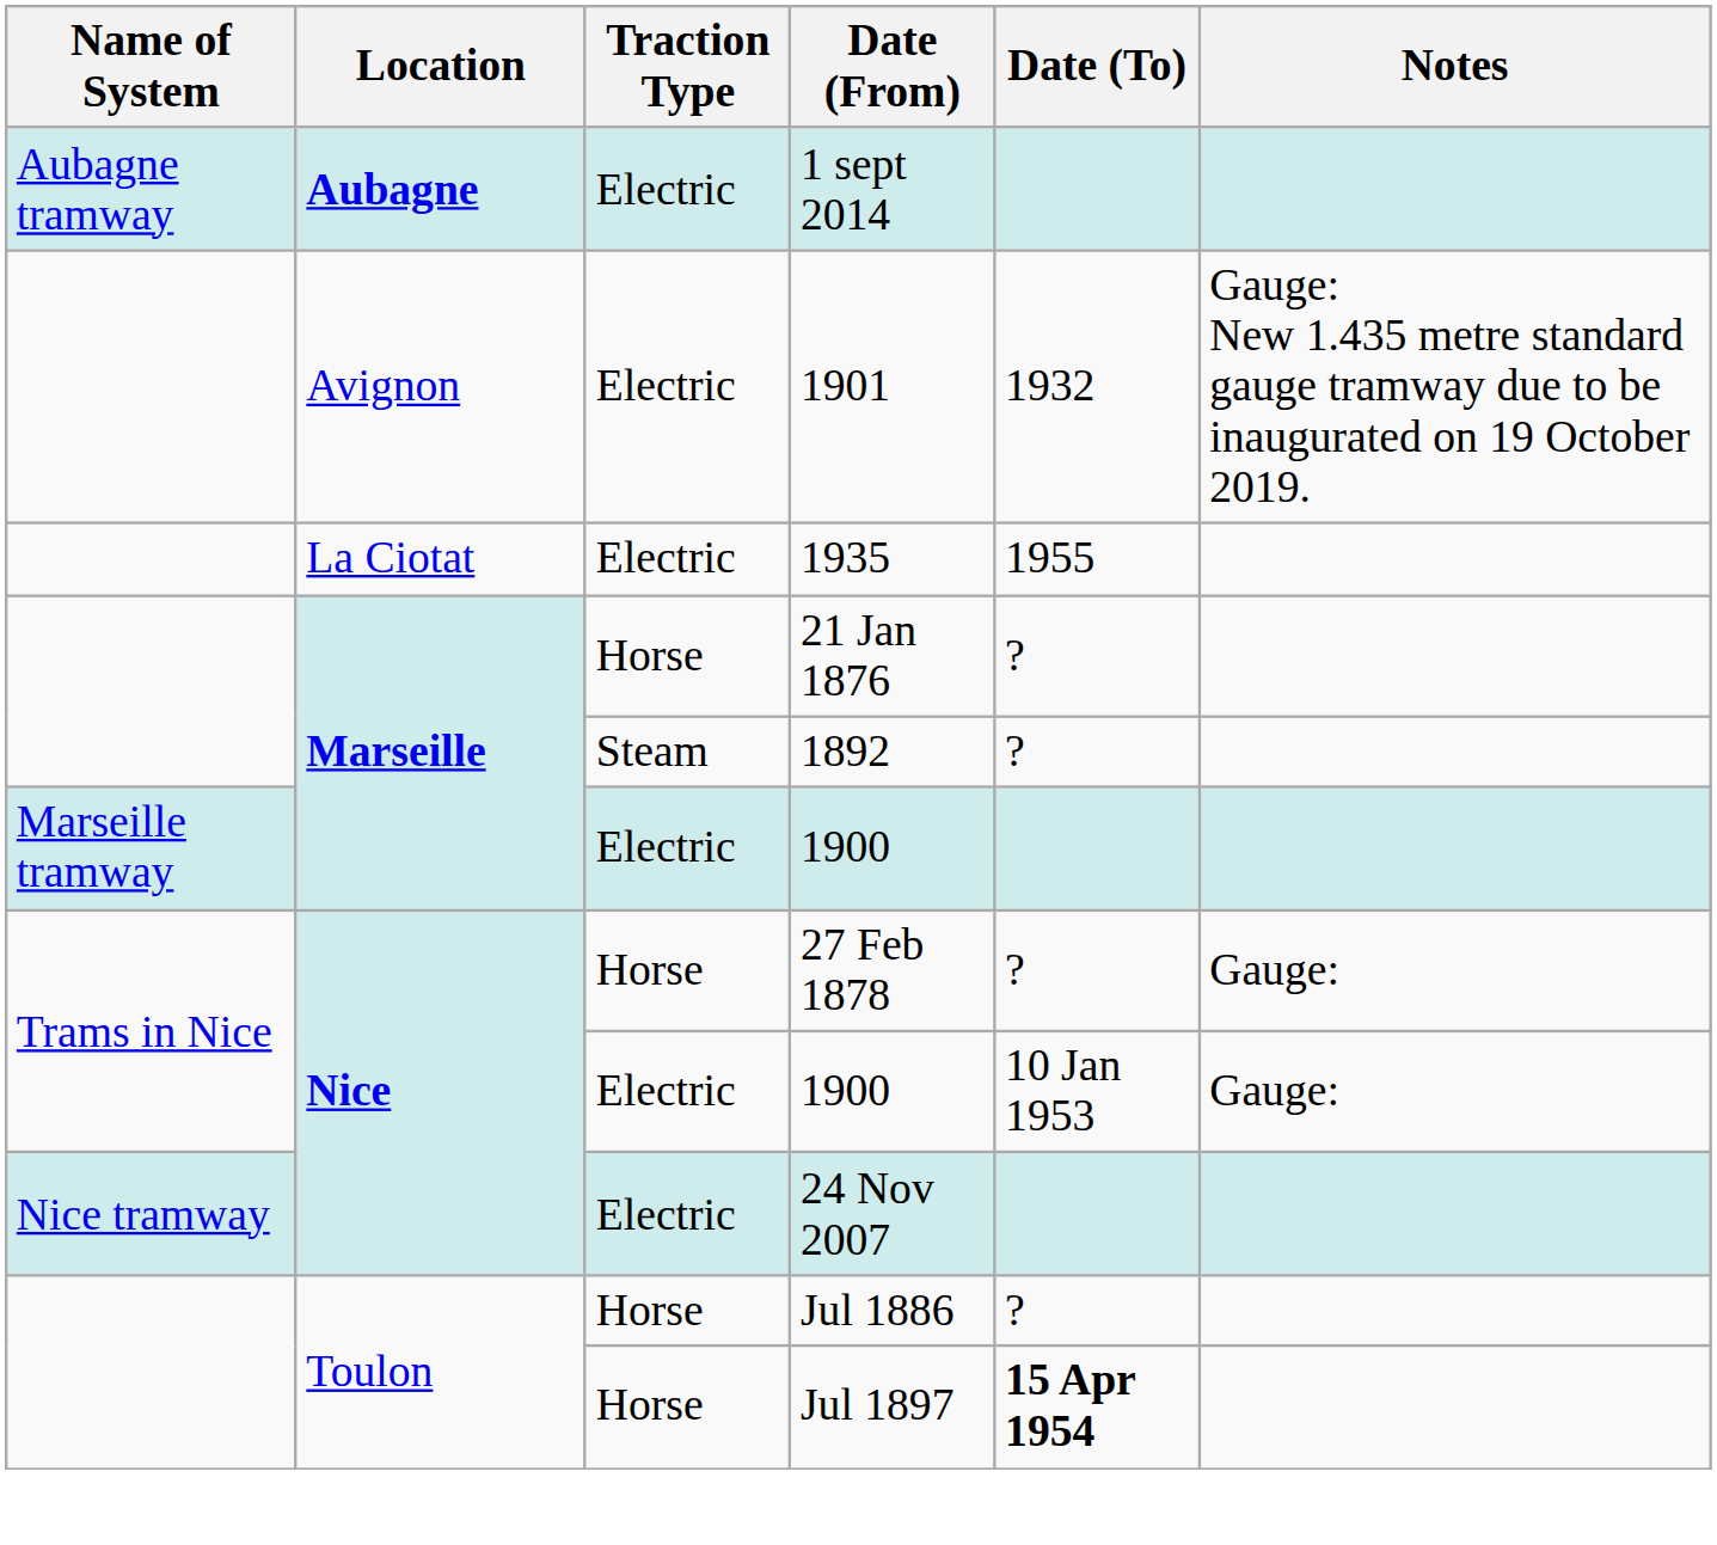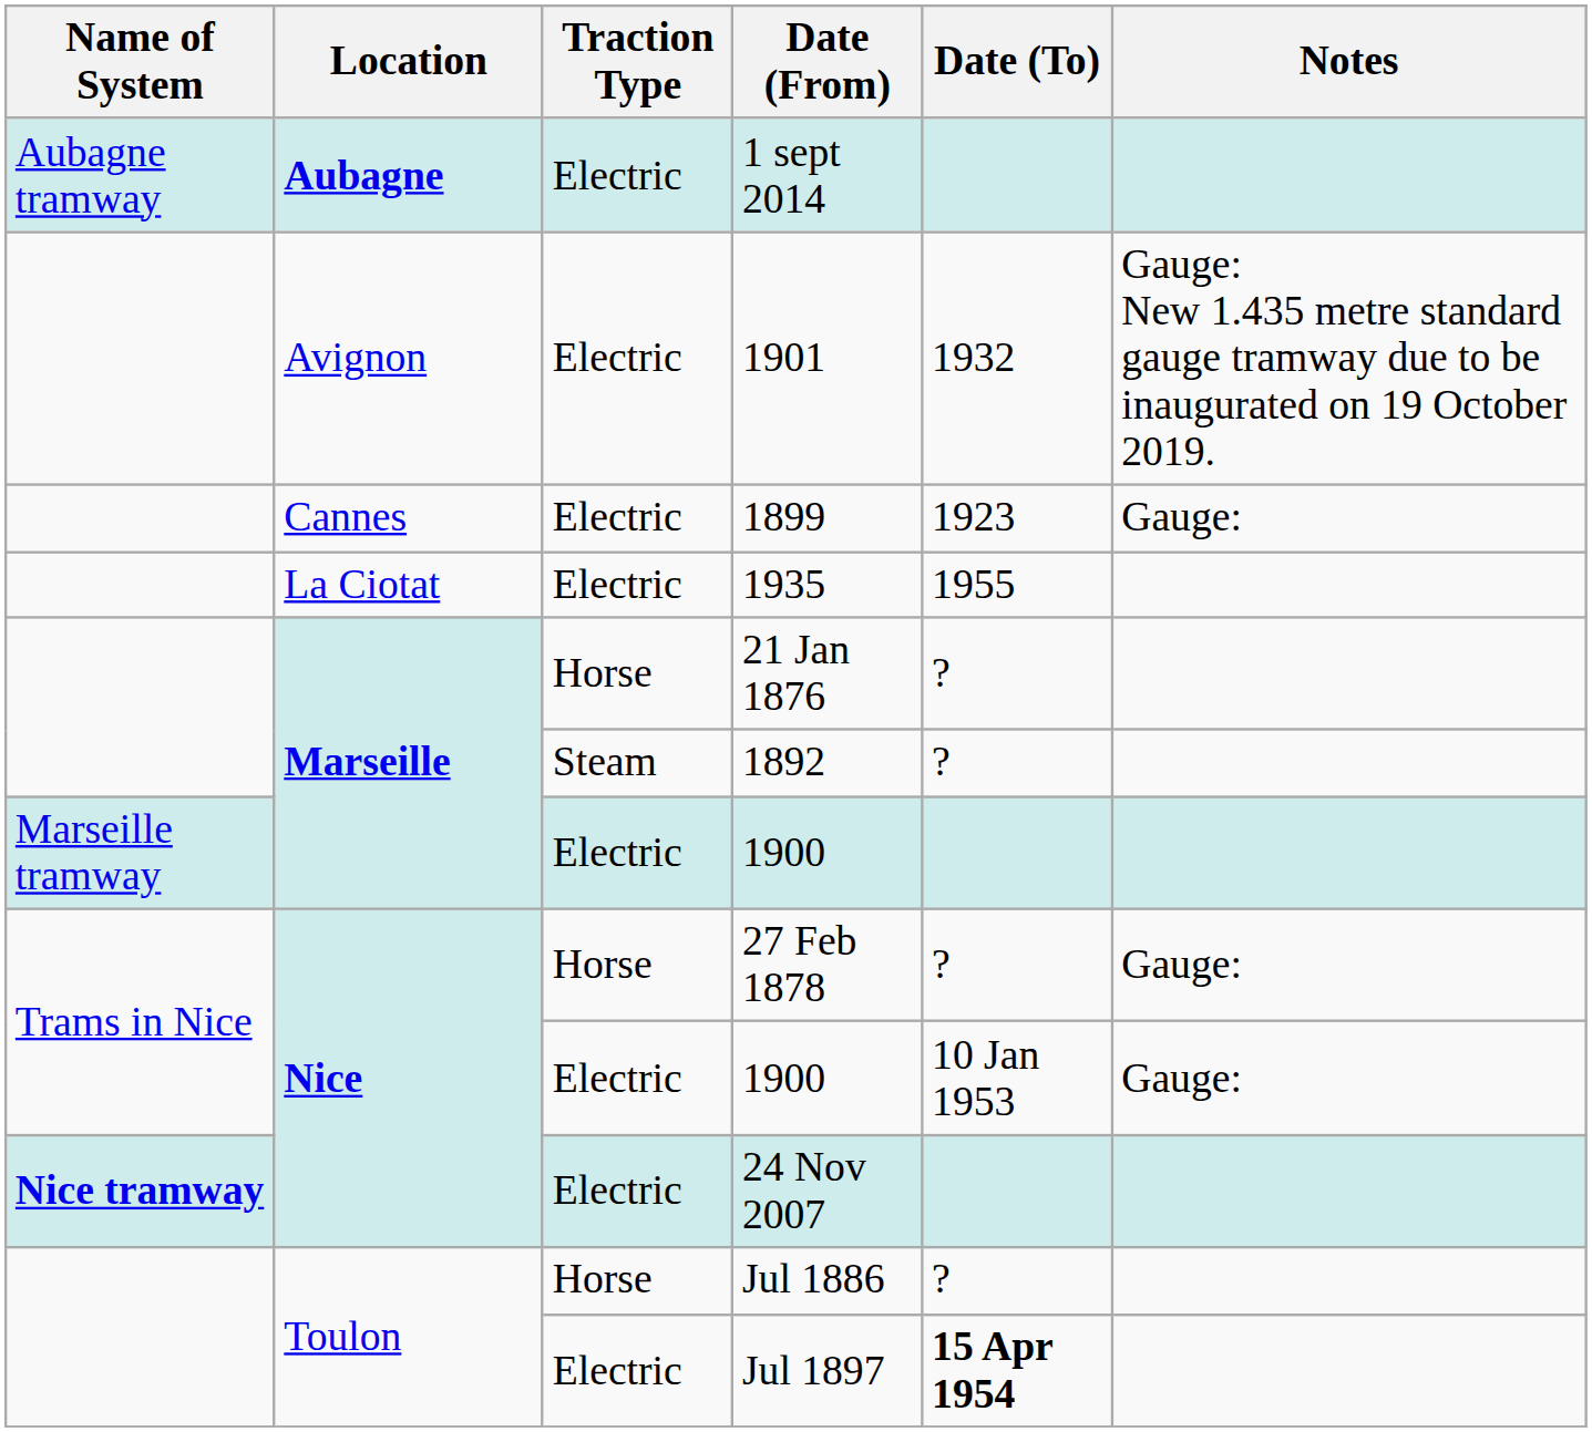+ row: Cannes | Electric | 1899 | 1923 | Gauge:
24 Nov 2007 | Name of System: normal -> bold
Jul 1897 | Traction Type: Horse -> Electric
